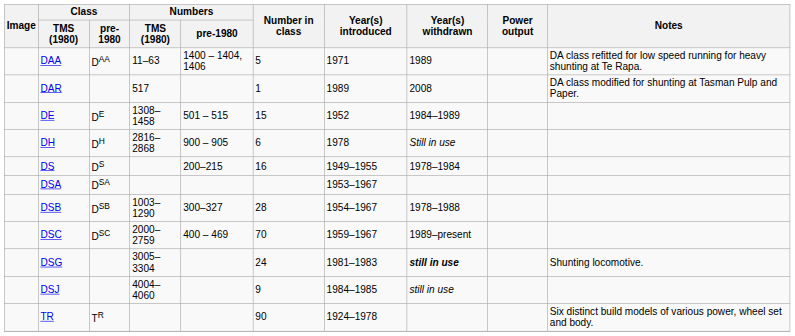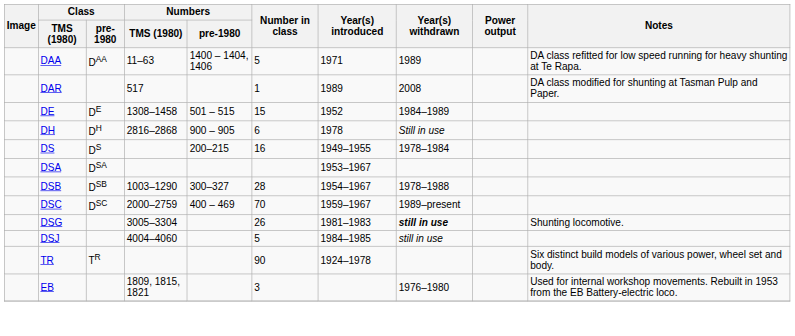DSG | Number in class: 24 -> 26
DSJ | Number in class: 9 -> 5
+ row: EB | 1809, 1815, 1821 | 3 | 1976–1980 | Used for internal workshop movements. Rebuilt in 1953 from the EB Battery-electric loco.
